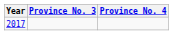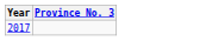- column: Province No. 4
